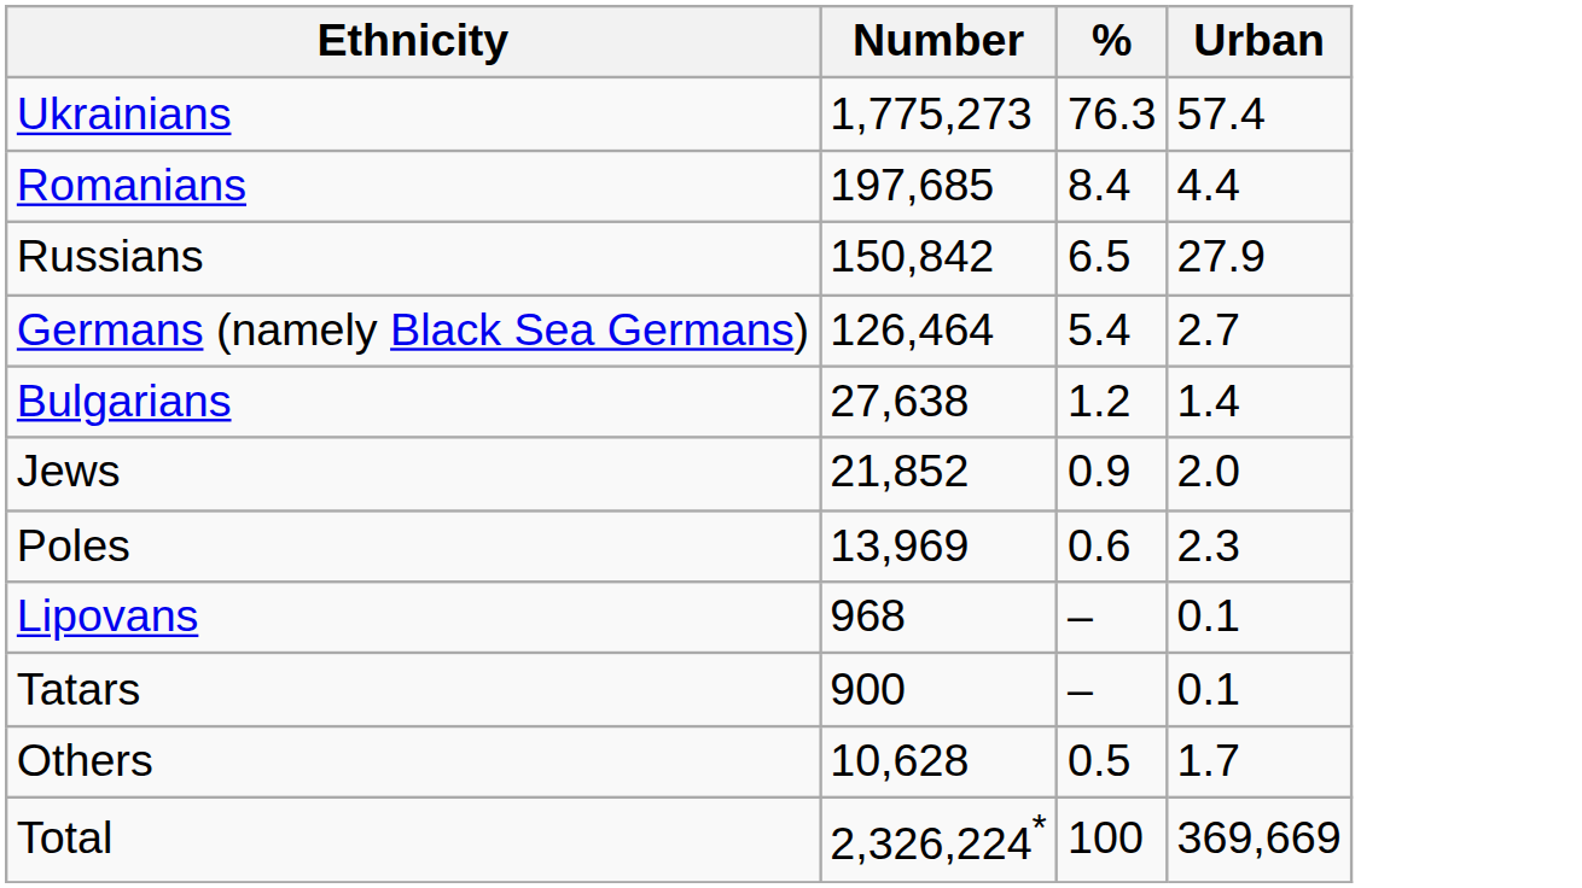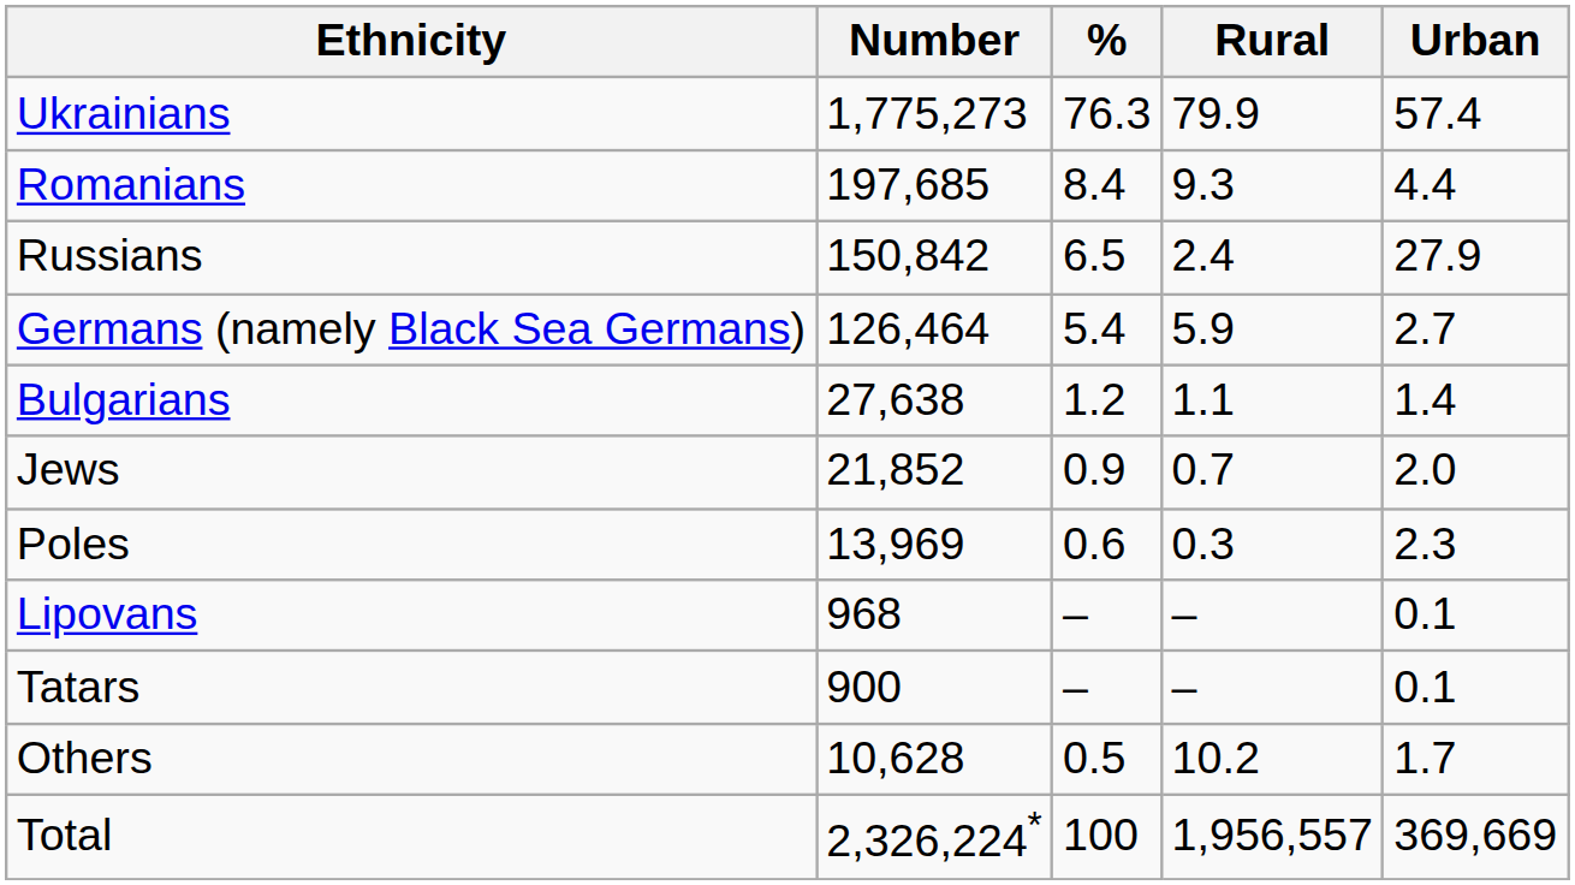+ column: Rural | 79.9 | 9.3 | 2.4 | 5.9 | 1.1 | 0.7 | 0.3 | – | – | 10.2 | 1,956,557
